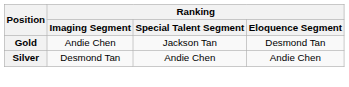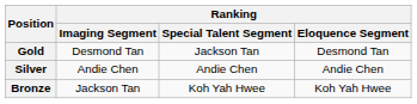Gold | Ranking / Imaging Segment: Andie Chen -> Desmond Tan
Silver | Ranking / Imaging Segment: Desmond Tan -> Andie Chen
+ row: Bronze | Jackson Tan | Koh Yah Hwee | Koh Yah Hwee
